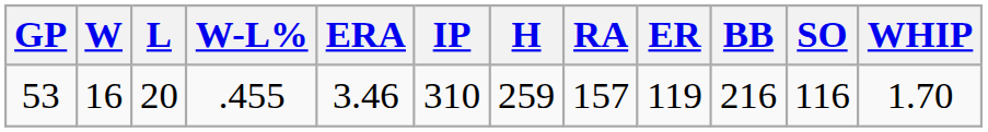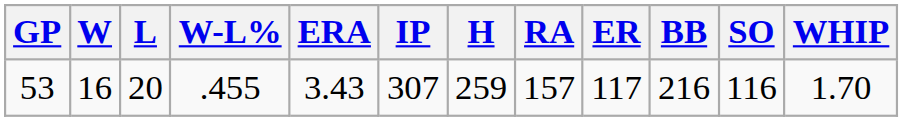53 | ERA: 3.46 -> 3.43
53 | IP: 310 -> 307
53 | ER: 119 -> 117
